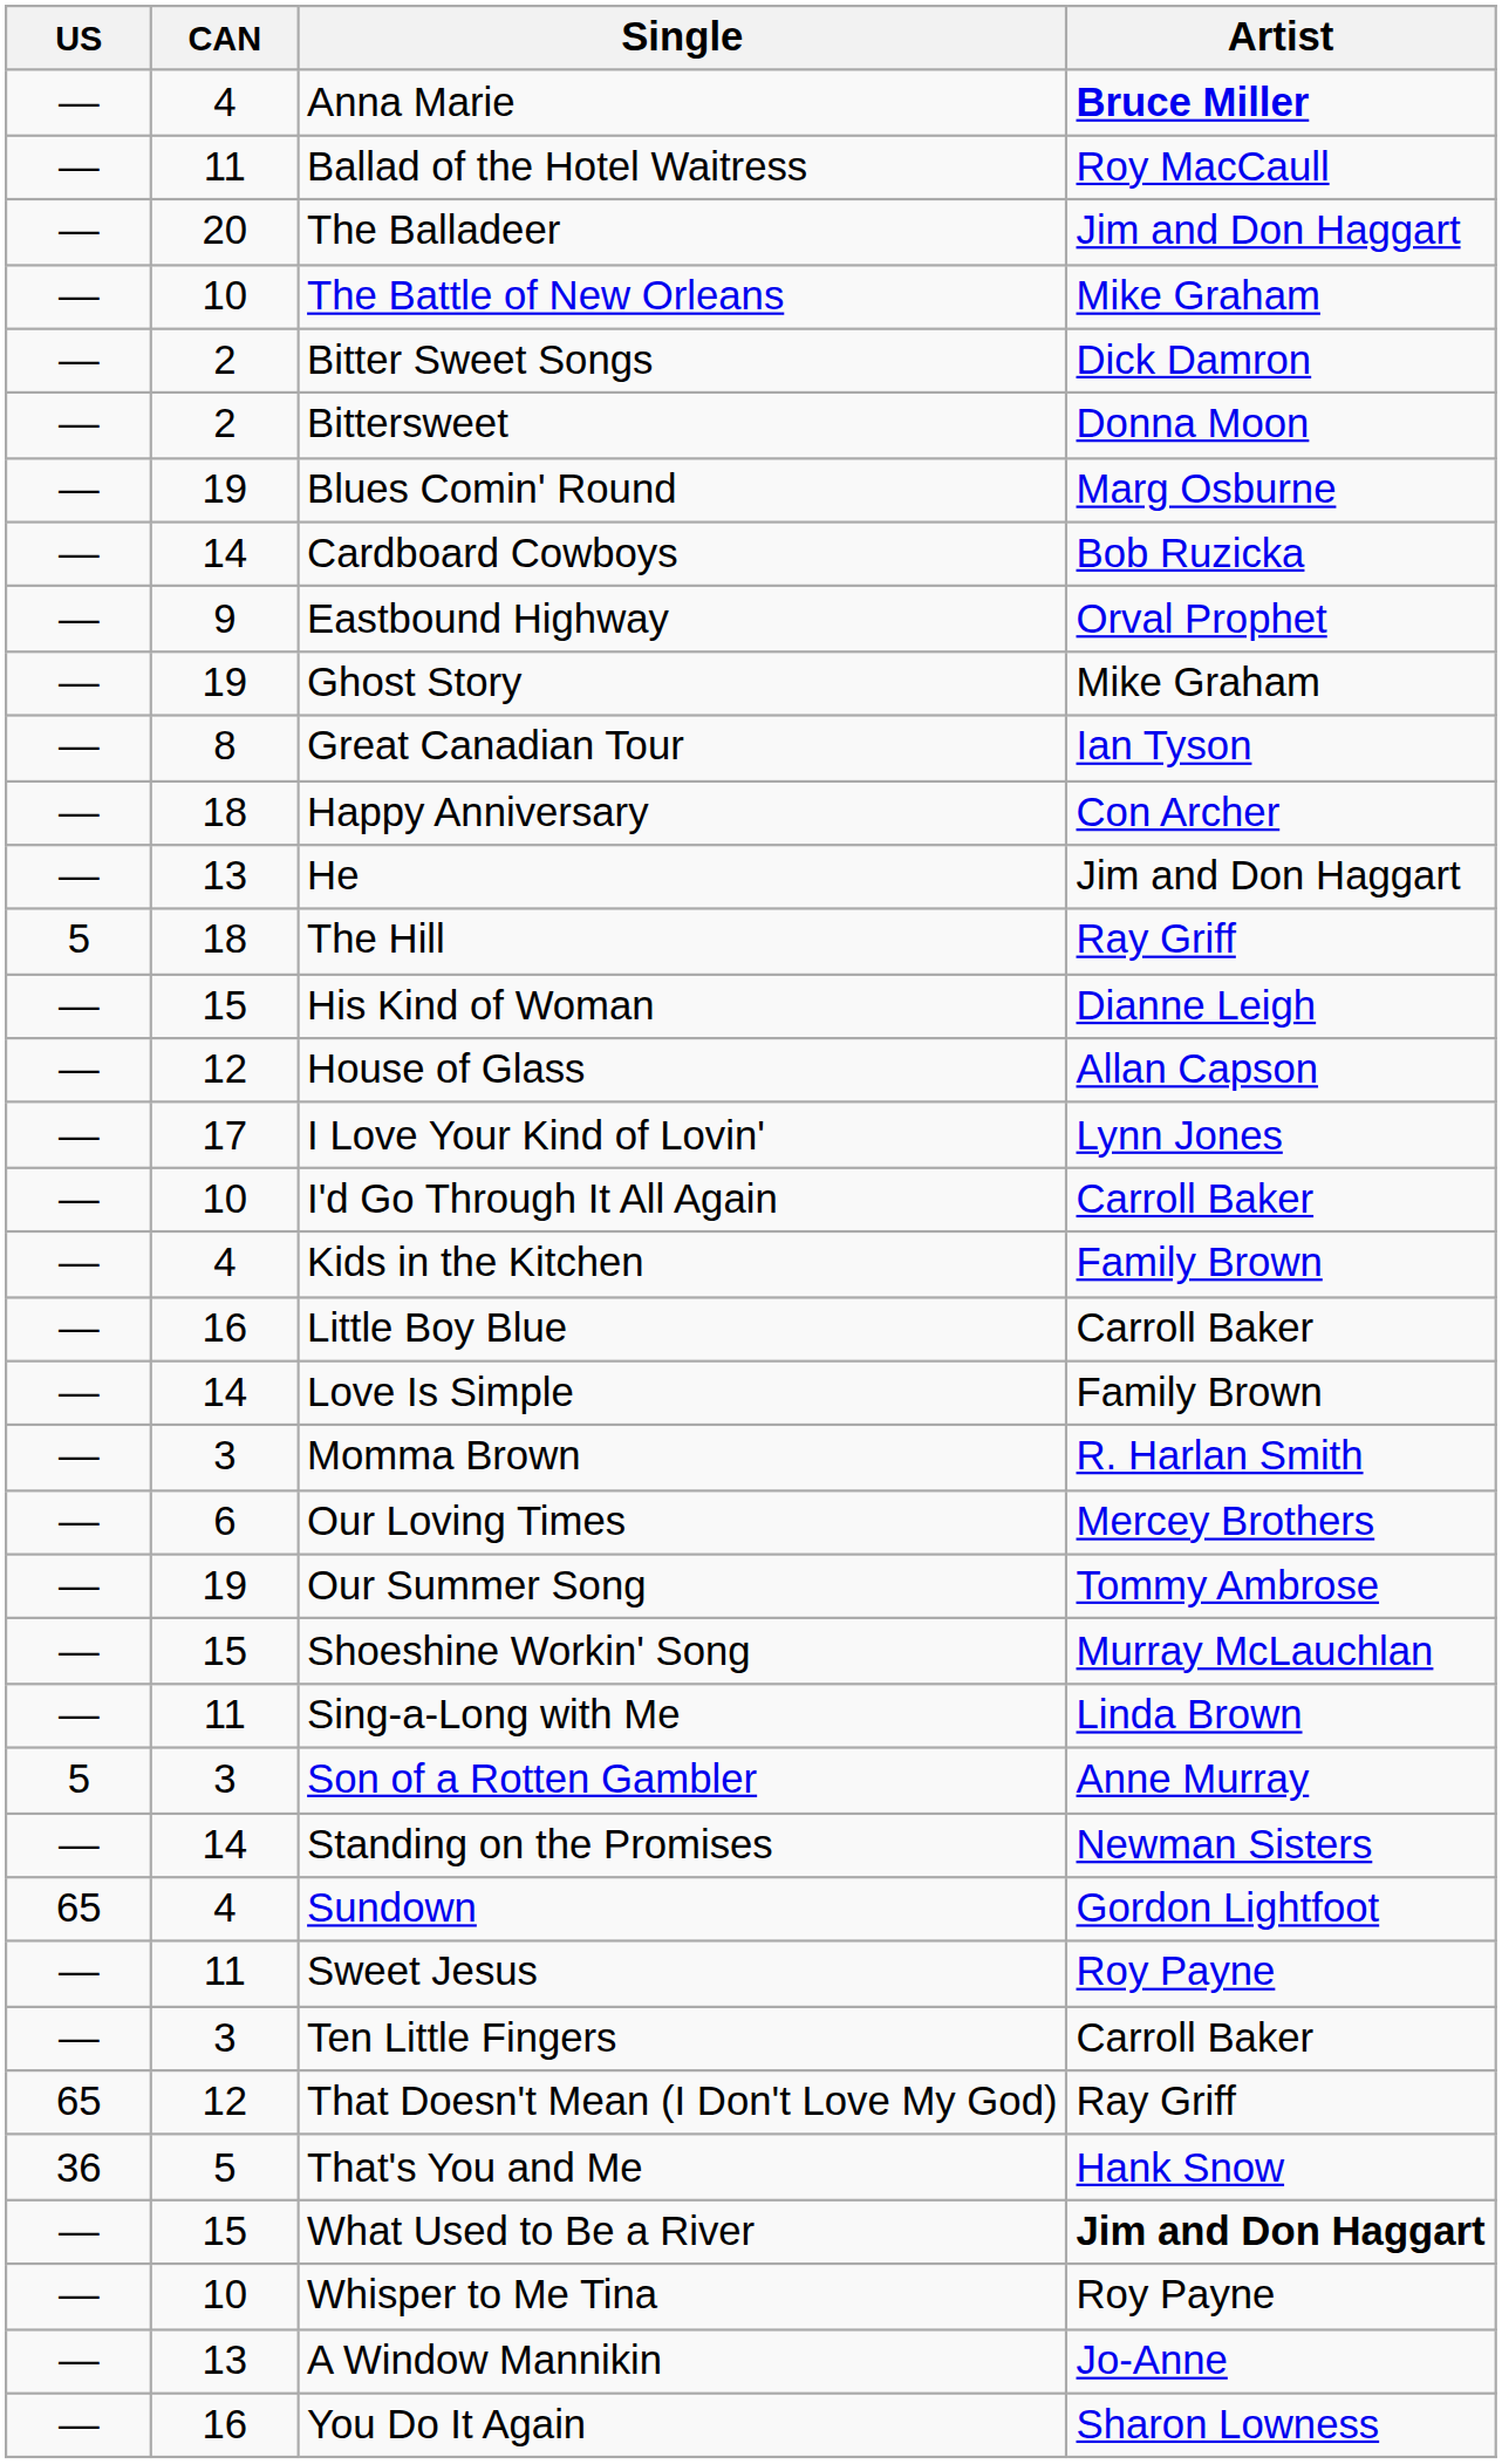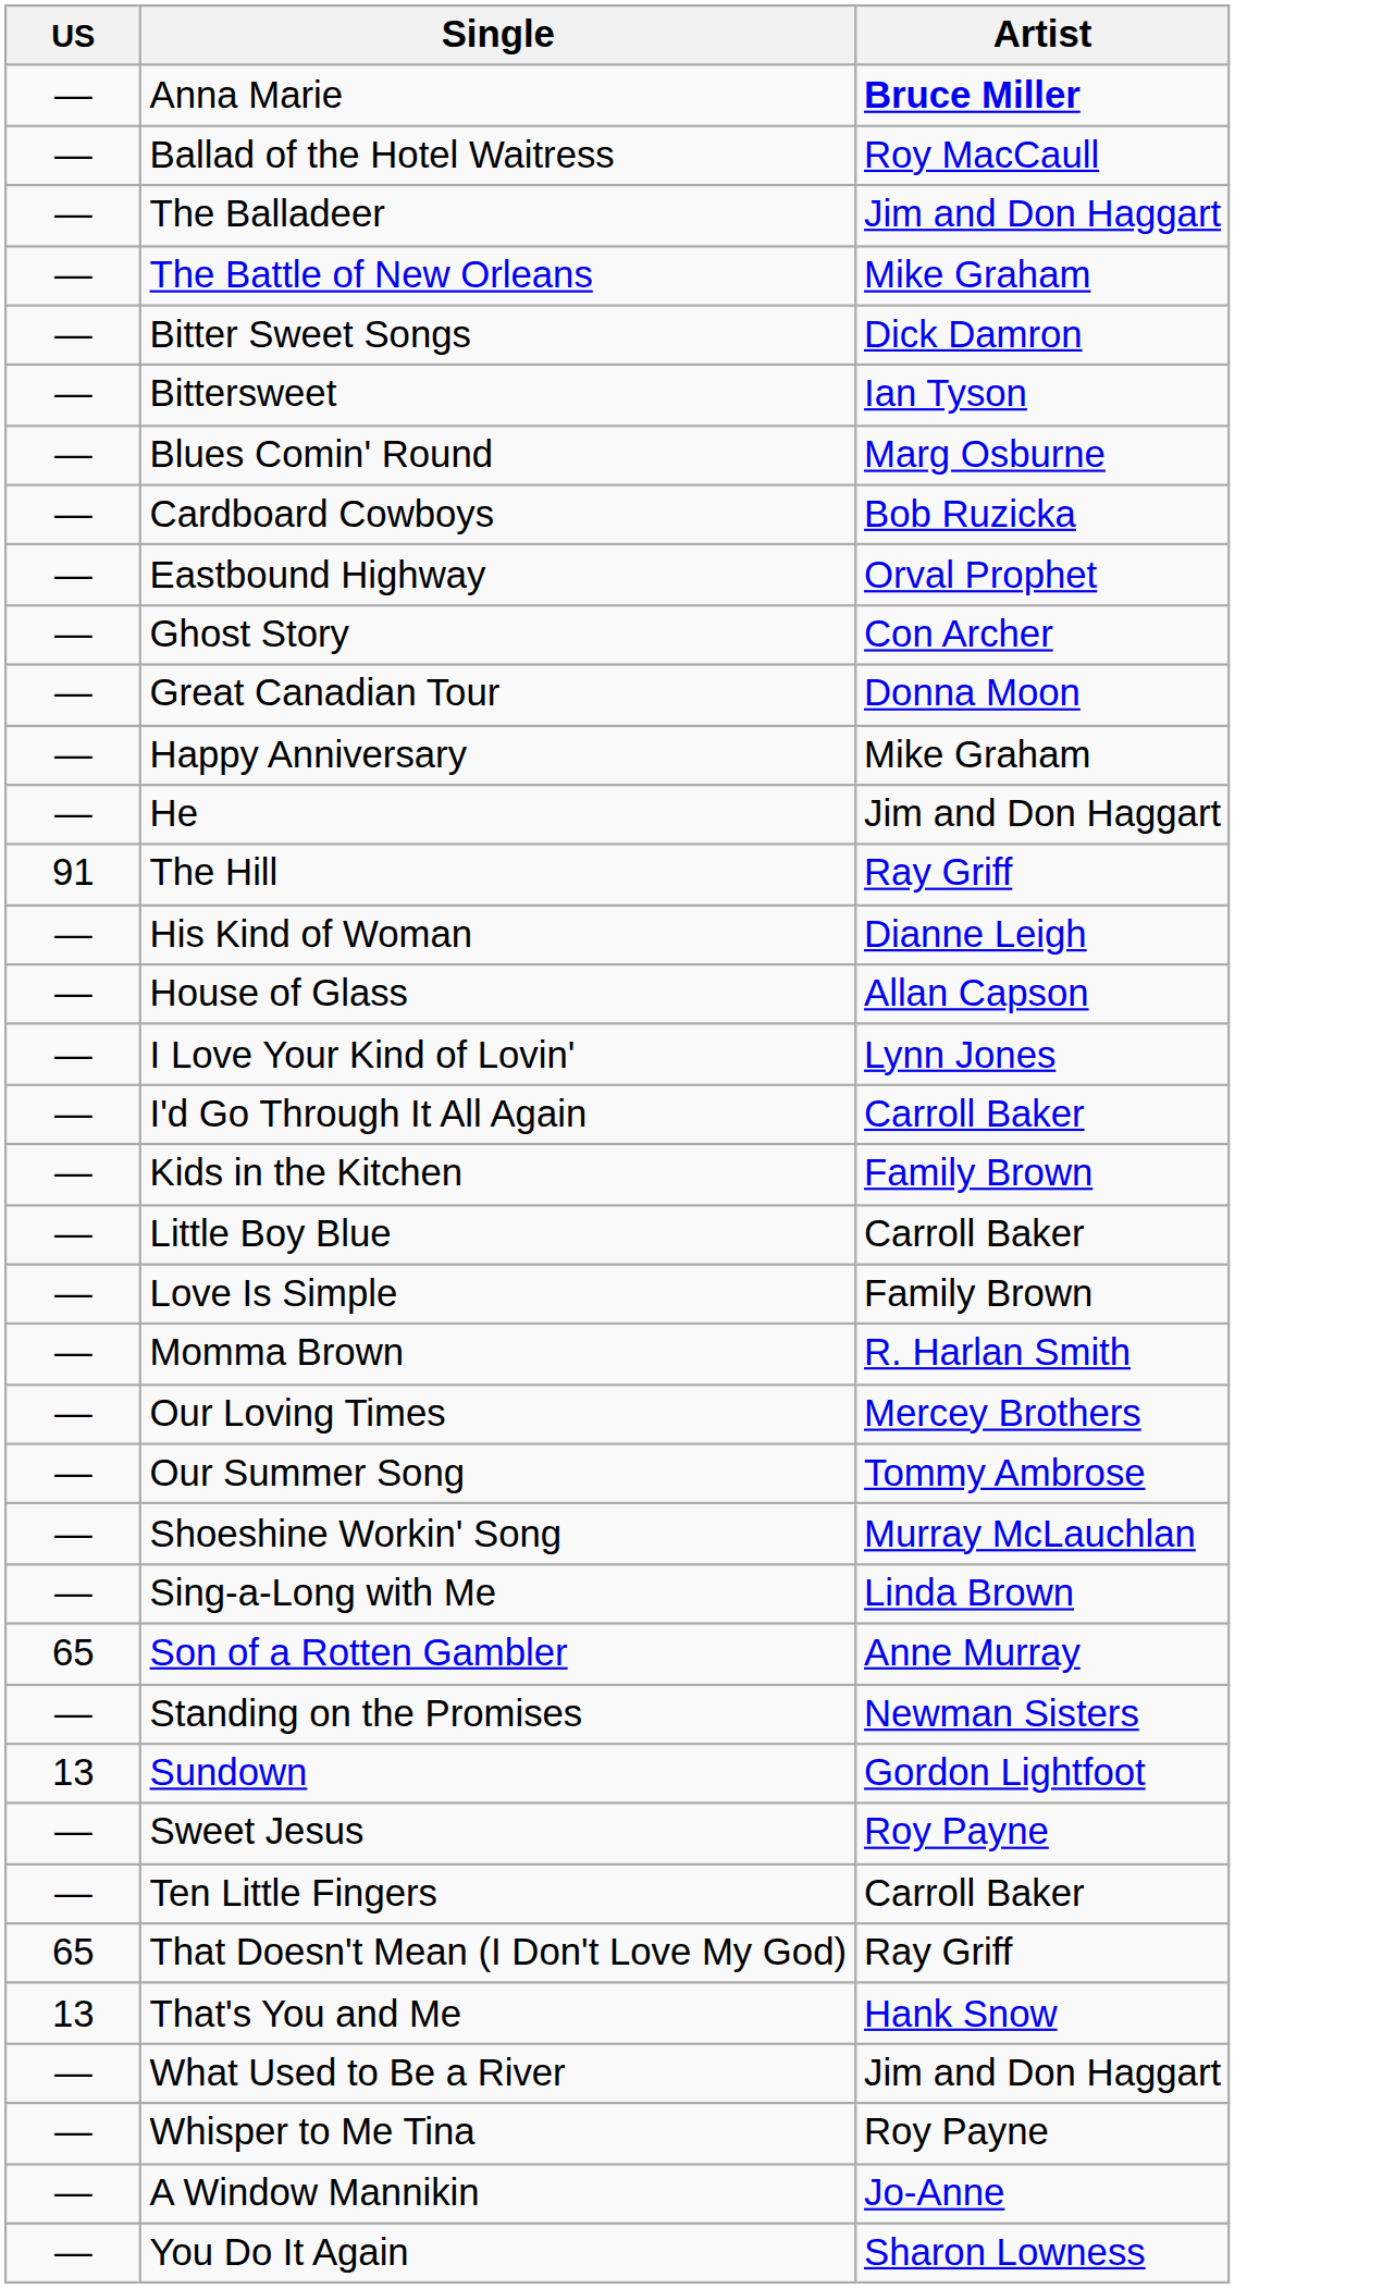- column: CAN | 4 | 11 | 20 | 10 | 2 | 2 | 19 | 14 | 9 | 19 | 8 | 18 | 13 | 18 | 15 | 12 | 17 | 10 | 4 | 16 | 14 | 3 | 6 | 19 | 15 | 11 | 3 | 14 | 4 | 11 | 3 | 12 | 5 | 15 | 10 | 13 | 16
Bittersweet | Artist: Donna Moon -> Ian Tyson
Ghost Story | Artist: Mike Graham -> Con Archer
Great Canadian Tour | Artist: Ian Tyson -> Donna Moon
Happy Anniversary | Artist: Con Archer -> Mike Graham
The Hill | US: 5 -> 91
Son of a Rotten Gambler | US: 5 -> 65
Sundown | US: 65 -> 13
That's You and Me | US: 36 -> 13
What Used to Be a River | Artist: bold -> normal
